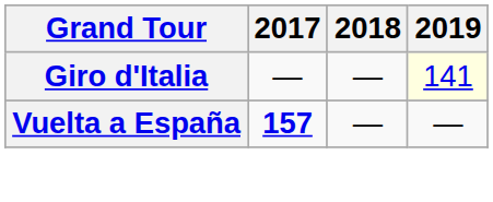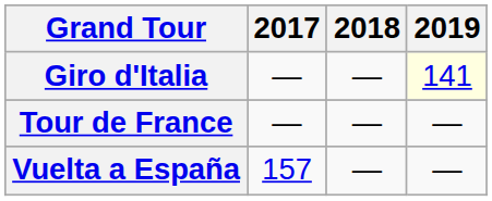+ row: Tour de France | — | — | —
Vuelta a España | 2017: bold -> normal
